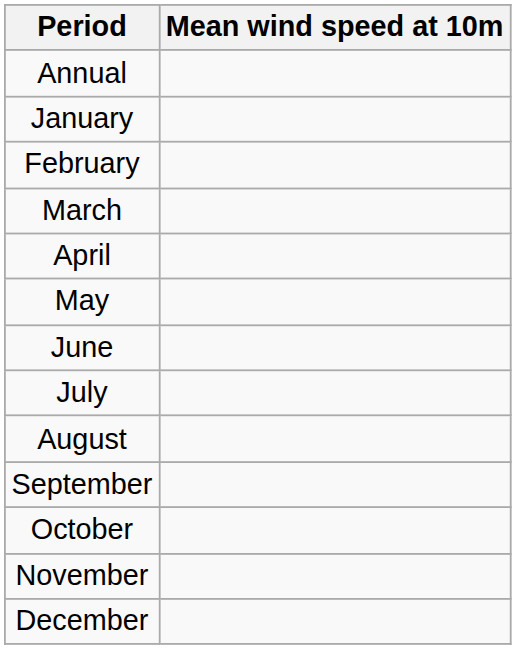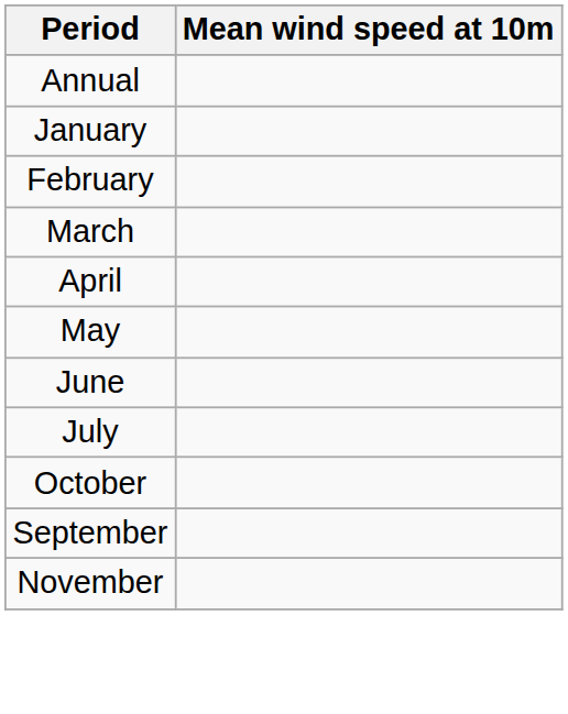- row: August
rows swapped: September <-> October
- row: December
